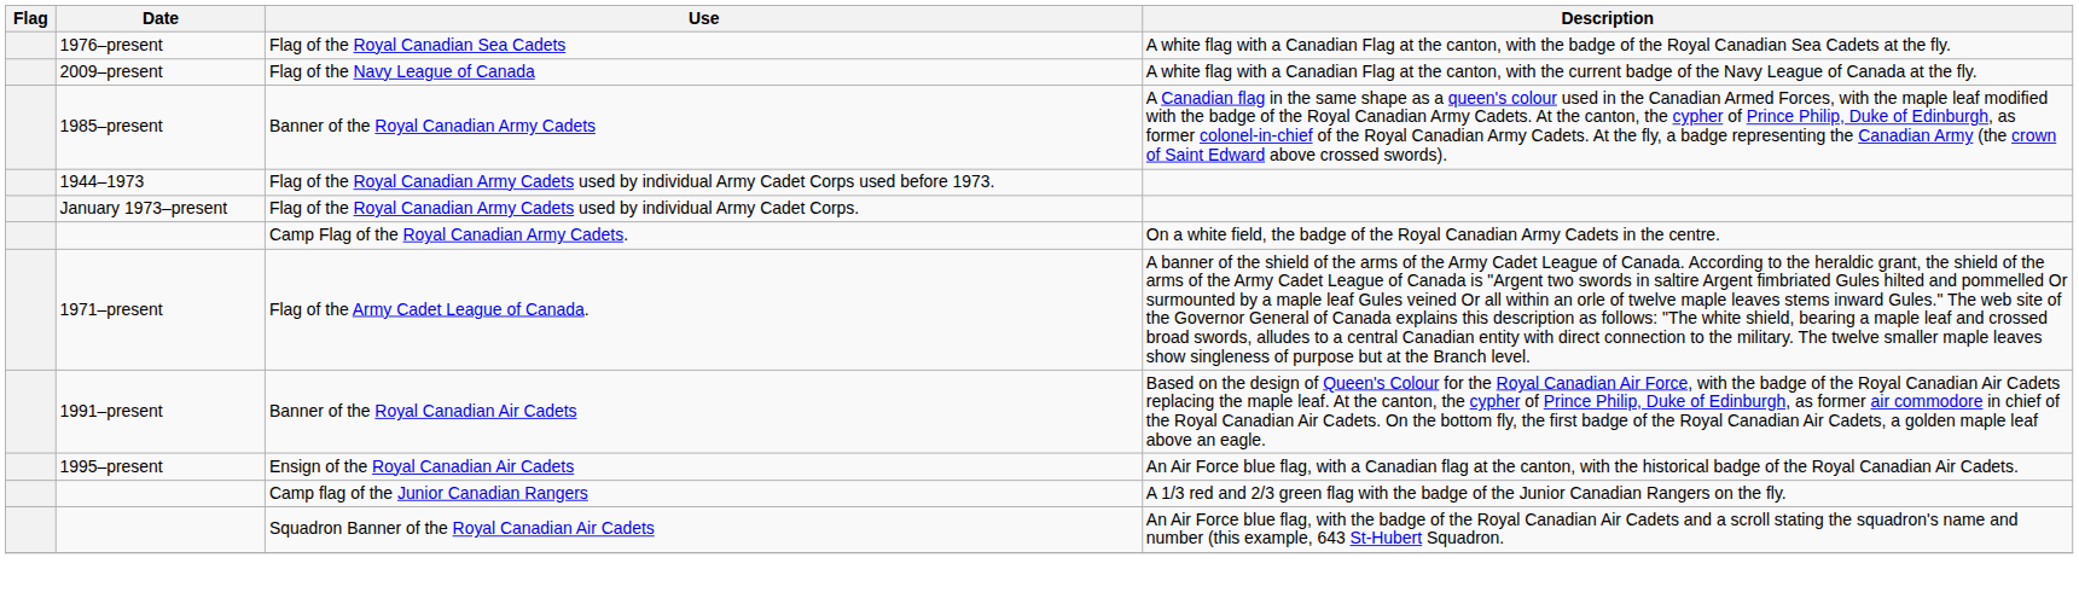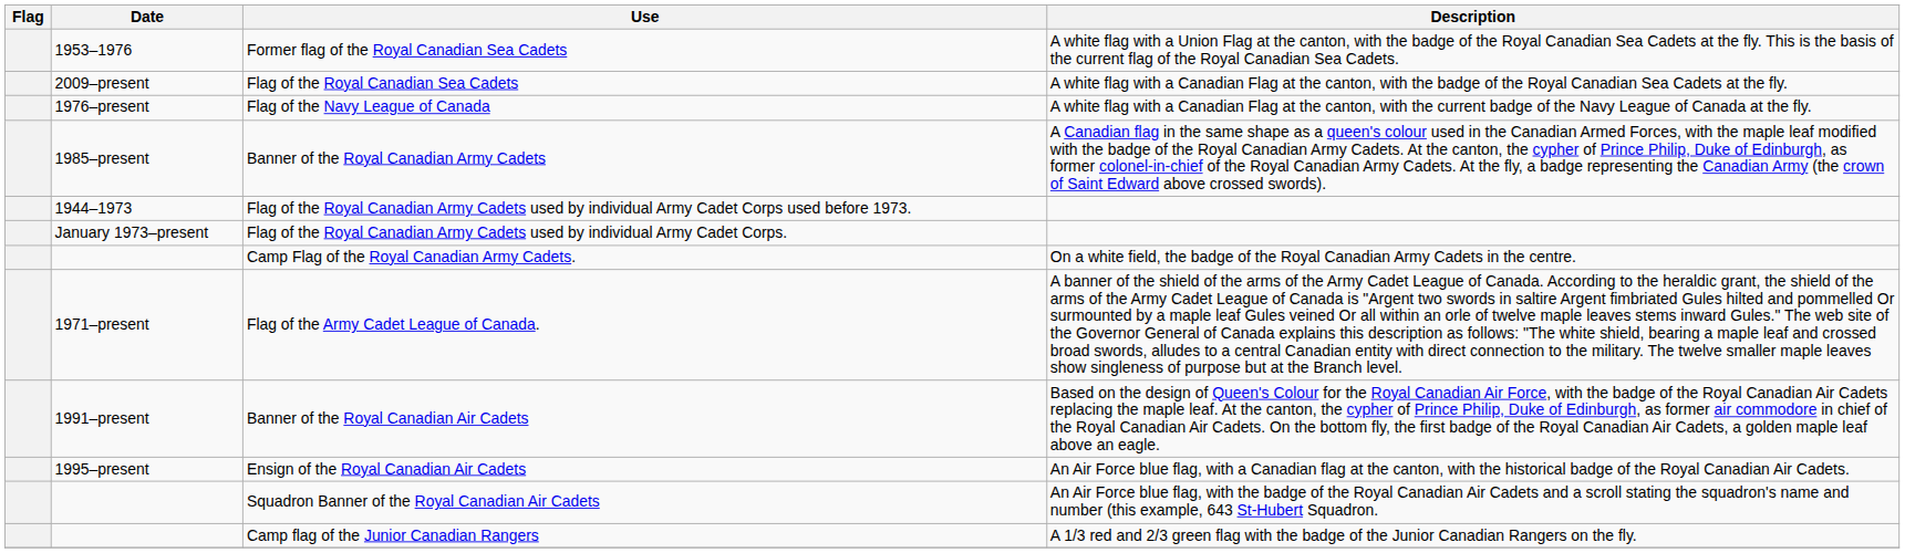+ row: 1953–1976 | Former flag of the Royal Canadian Sea Cadets | A white flag with a Union Flag at the canton, with the badge of the Royal Canadian Sea Cadets at the fly. This is the basis of the current flag of the Royal Canadian Sea Cadets.
Flag of the Royal Canadian Sea Cadets | Date: 1976–present -> 2009–present
Flag of the Navy League of Canada | Date: 2009–present -> 1976–present
rows swapped: Squadron Banner of the Royal Canadian Air Cadets <-> Camp flag of the Junior Canadian Rangers
